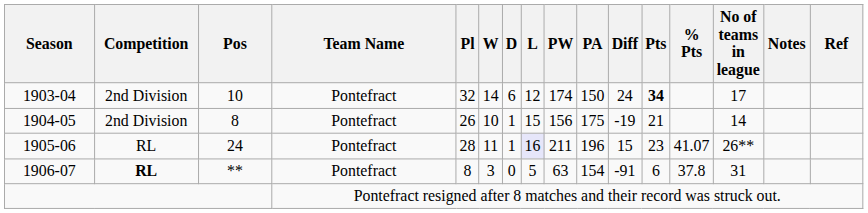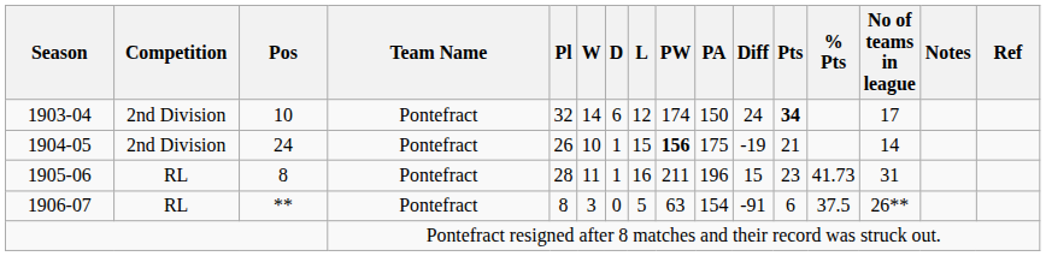1904-05 | Pos: 8 -> 24
1904-05 | PW: normal -> bold
1905-06 | Pos: 24 -> 8
1905-06 | L: lavender background -> no background
1905-06 | % Pts: 41.07 -> 41.73
1905-06 | No of teams in league: 26** -> 31
1906-07 | Competition: bold -> normal
1906-07 | % Pts: 37.8 -> 37.5
1906-07 | No of teams in league: 31 -> 26**
